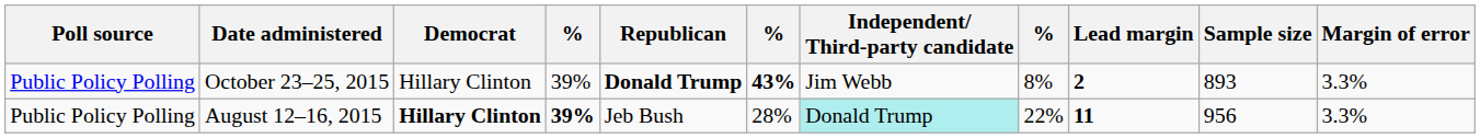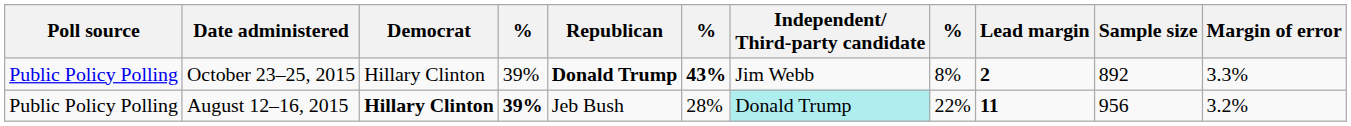October 23–25, 2015 | Sample size: 893 -> 892
August 12–16, 2015 | Margin of error: 3.3% -> 3.2%
